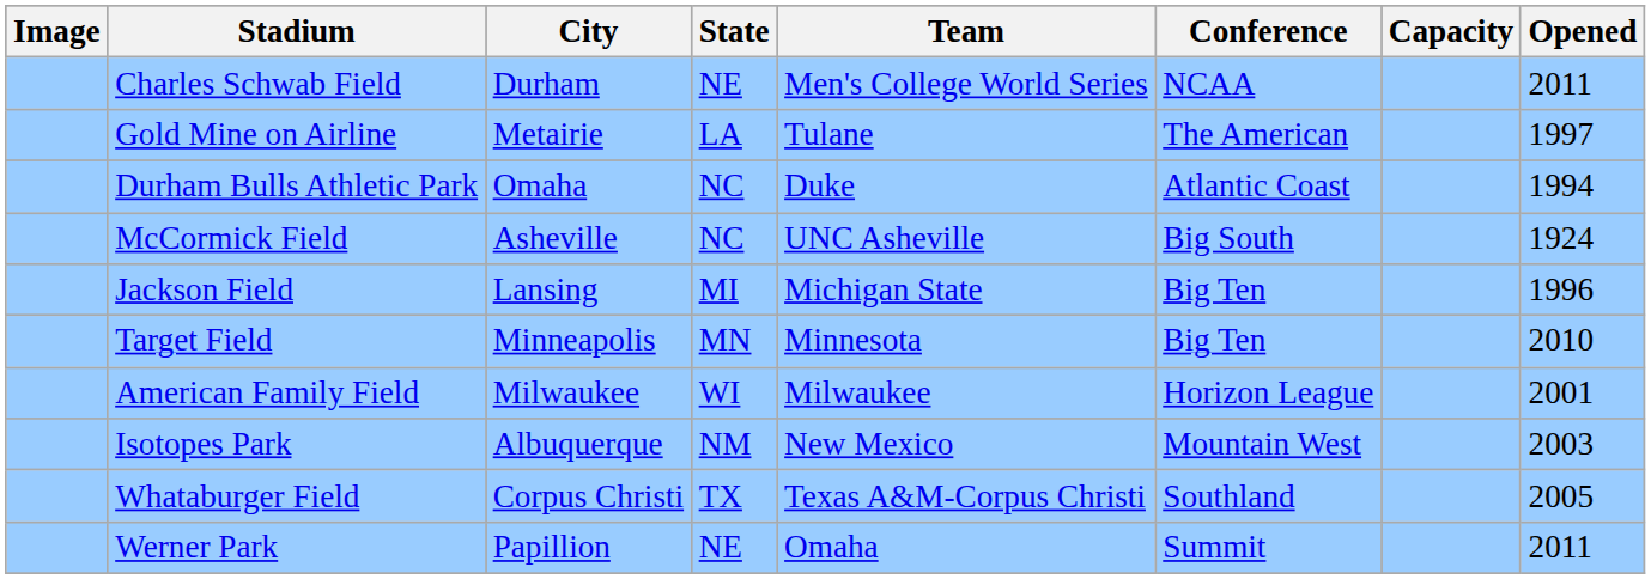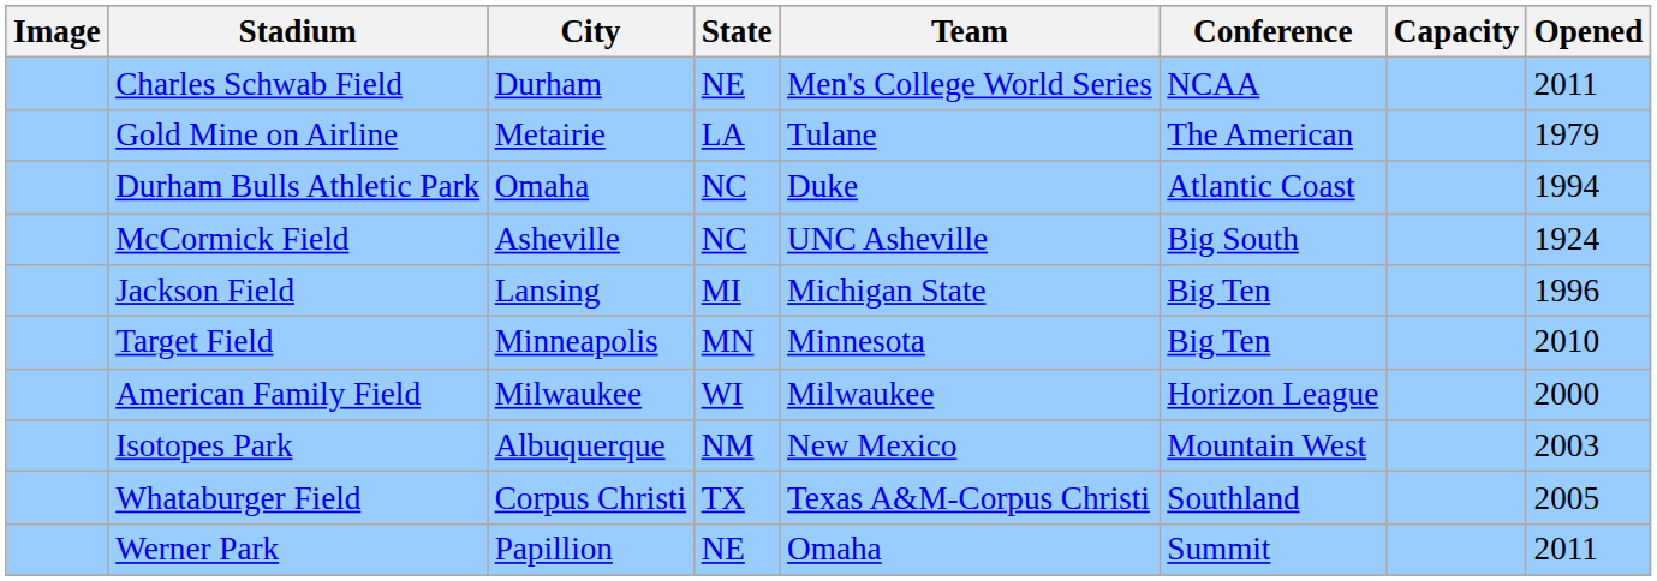Gold Mine on Airline | Opened: 1997 -> 1979
American Family Field | Opened: 2001 -> 2000
